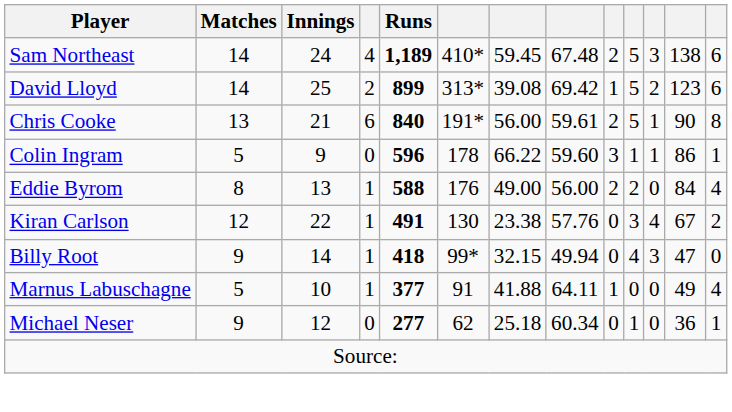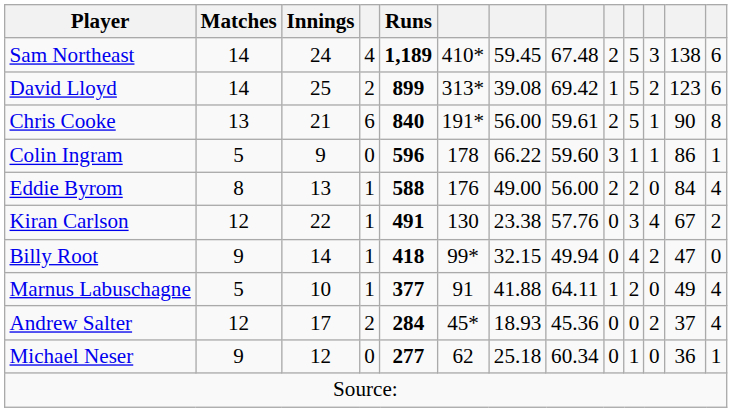Billy Root | column 11: 3 -> 2
Marnus Labuschagne | column 10: 0 -> 2
+ row: Andrew Salter | 12 | 17 | 2 | 284 | 45* | 18.93 | 45.36 | 0 | 0 | 2 | 37 | 4
